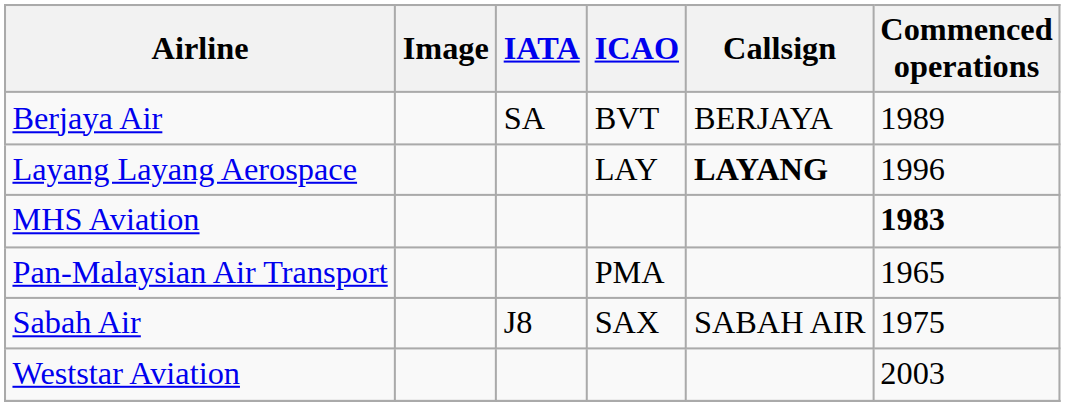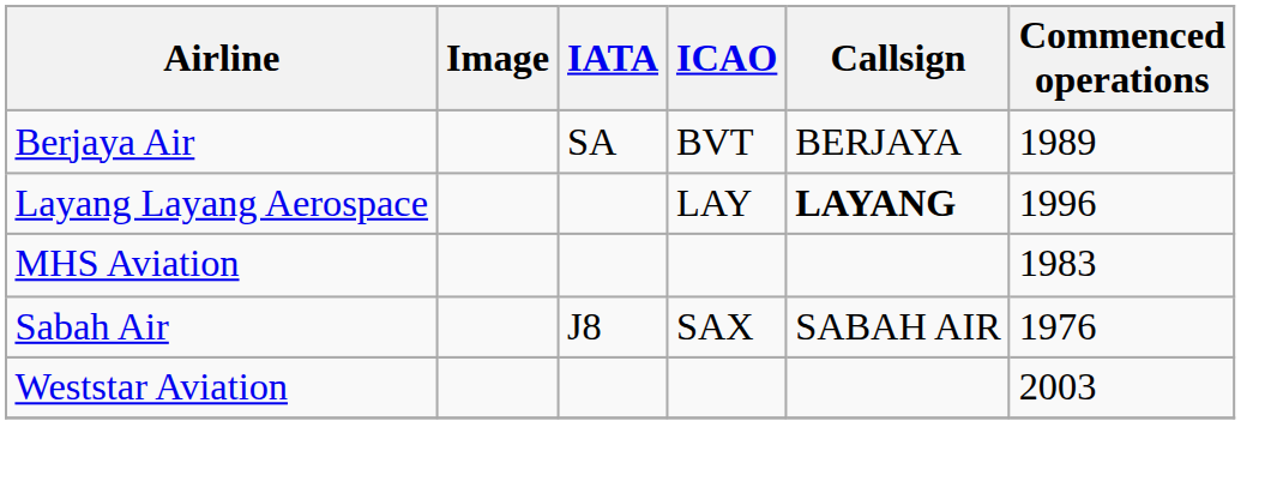MHS Aviation | Commenced operations: bold -> normal
- row: Pan-Malaysian Air Transport | PMA | 1965
Sabah Air | Commenced operations: 1975 -> 1976
